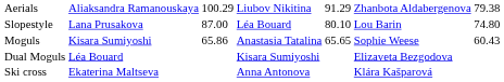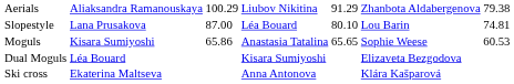Slopestyle | column 7: 74.80 -> 74.81
Moguls | column 7: 60.43 -> 60.53
